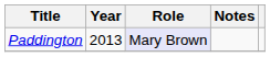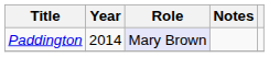Paddington | Year: 2013 -> 2014
